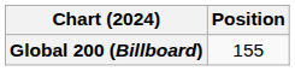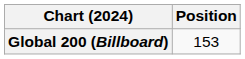Global 200 (Billboard) | Position: 155 -> 153
